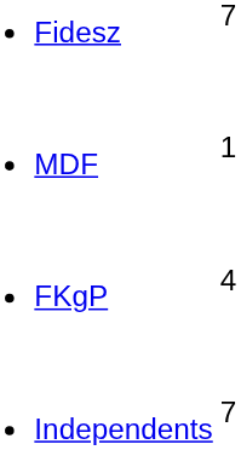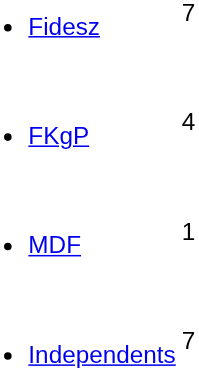rows swapped: FKgP <-> MDF
